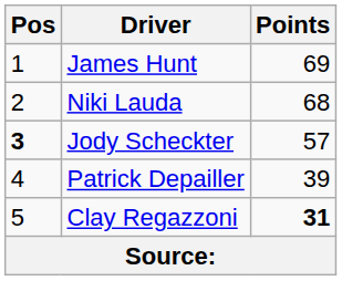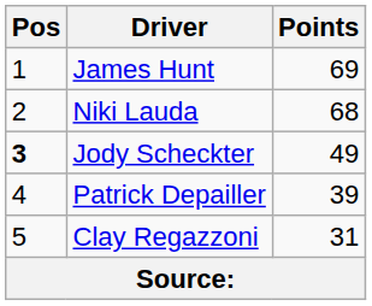Jody Scheckter | Points: 57 -> 49
Clay Regazzoni | Points: bold -> normal
